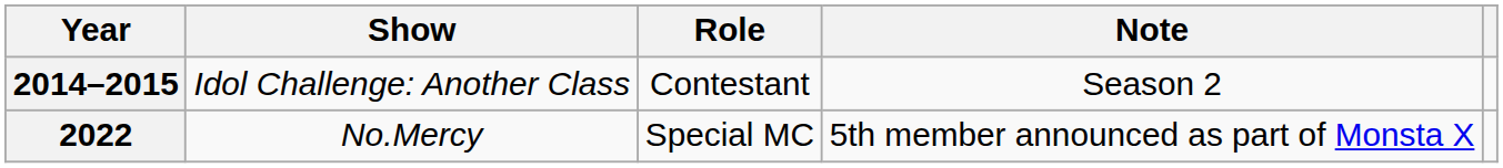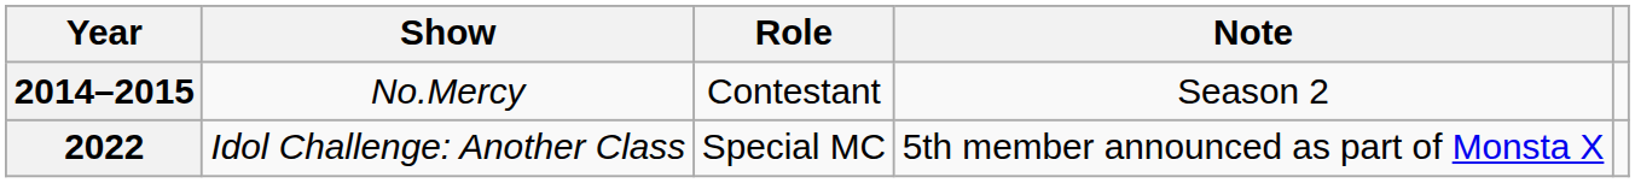2014–2015 | Show: Idol Challenge: Another Class -> No.Mercy
2022 | Show: No.Mercy -> Idol Challenge: Another Class
